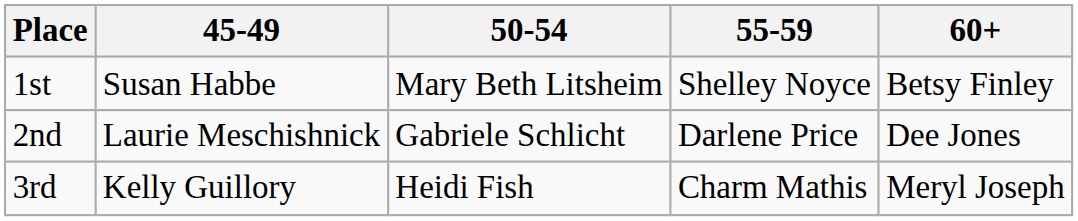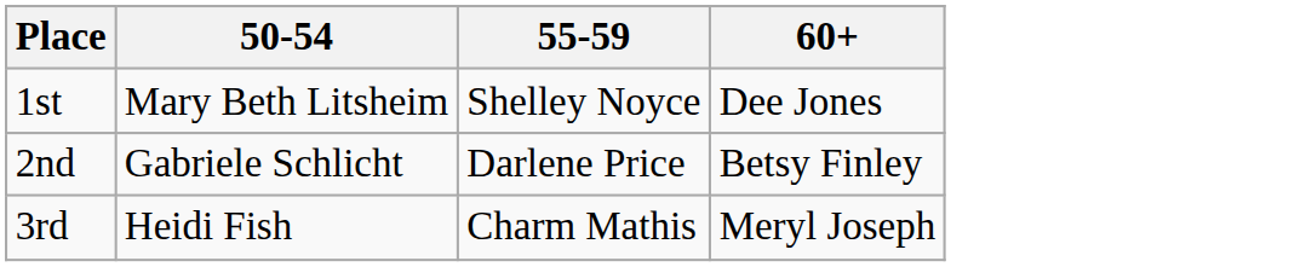- column: 45-49 | Susan Habbe | Laurie Meschishnick | Kelly Guillory
1st | 60+: Betsy Finley -> Dee Jones
2nd | 60+: Dee Jones -> Betsy Finley
